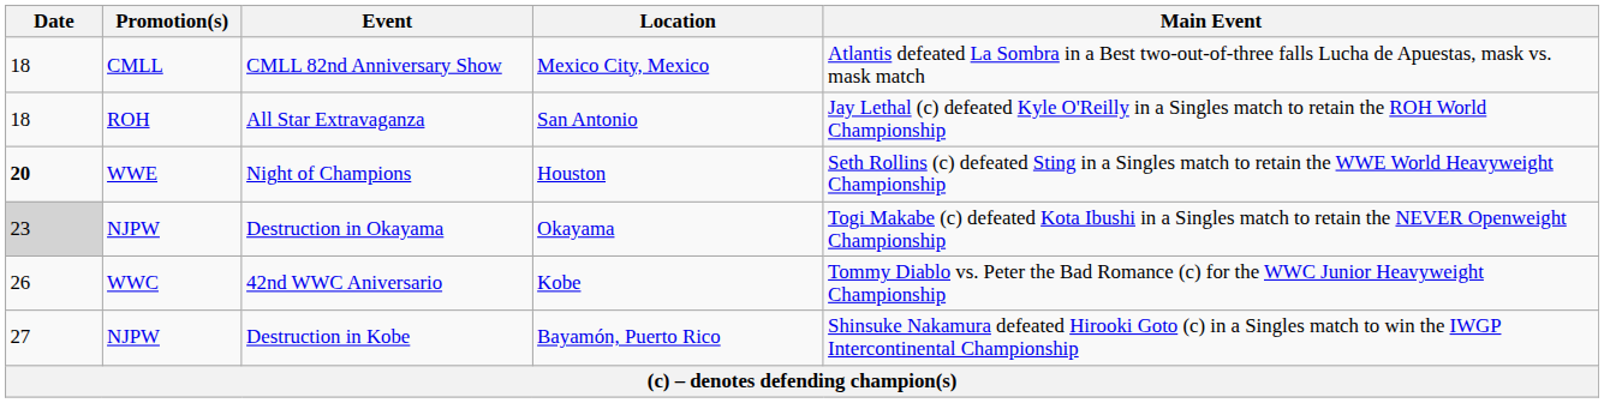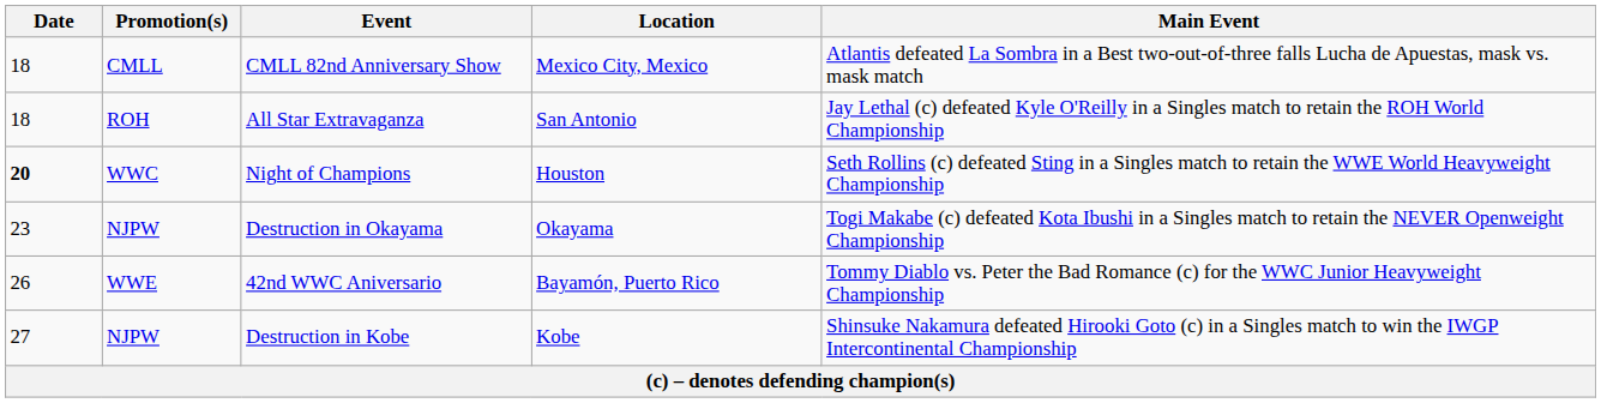Night of Champions | Promotion(s): WWE -> WWC
Destruction in Okayama | Date: lightgrey background -> no background
42nd WWC Aniversario | Promotion(s): WWC -> WWE
42nd WWC Aniversario | Location: Kobe -> Bayamón, Puerto Rico
Destruction in Kobe | Location: Bayamón, Puerto Rico -> Kobe
